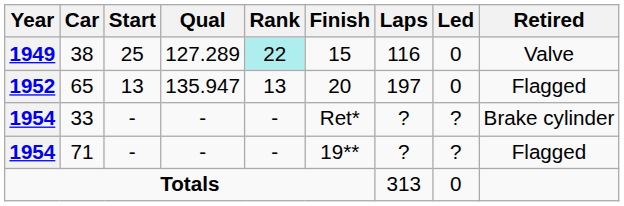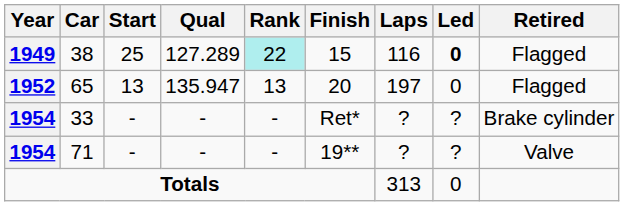38 | Led: normal -> bold
38 | Retired: Valve -> Flagged
71 | Retired: Flagged -> Valve
